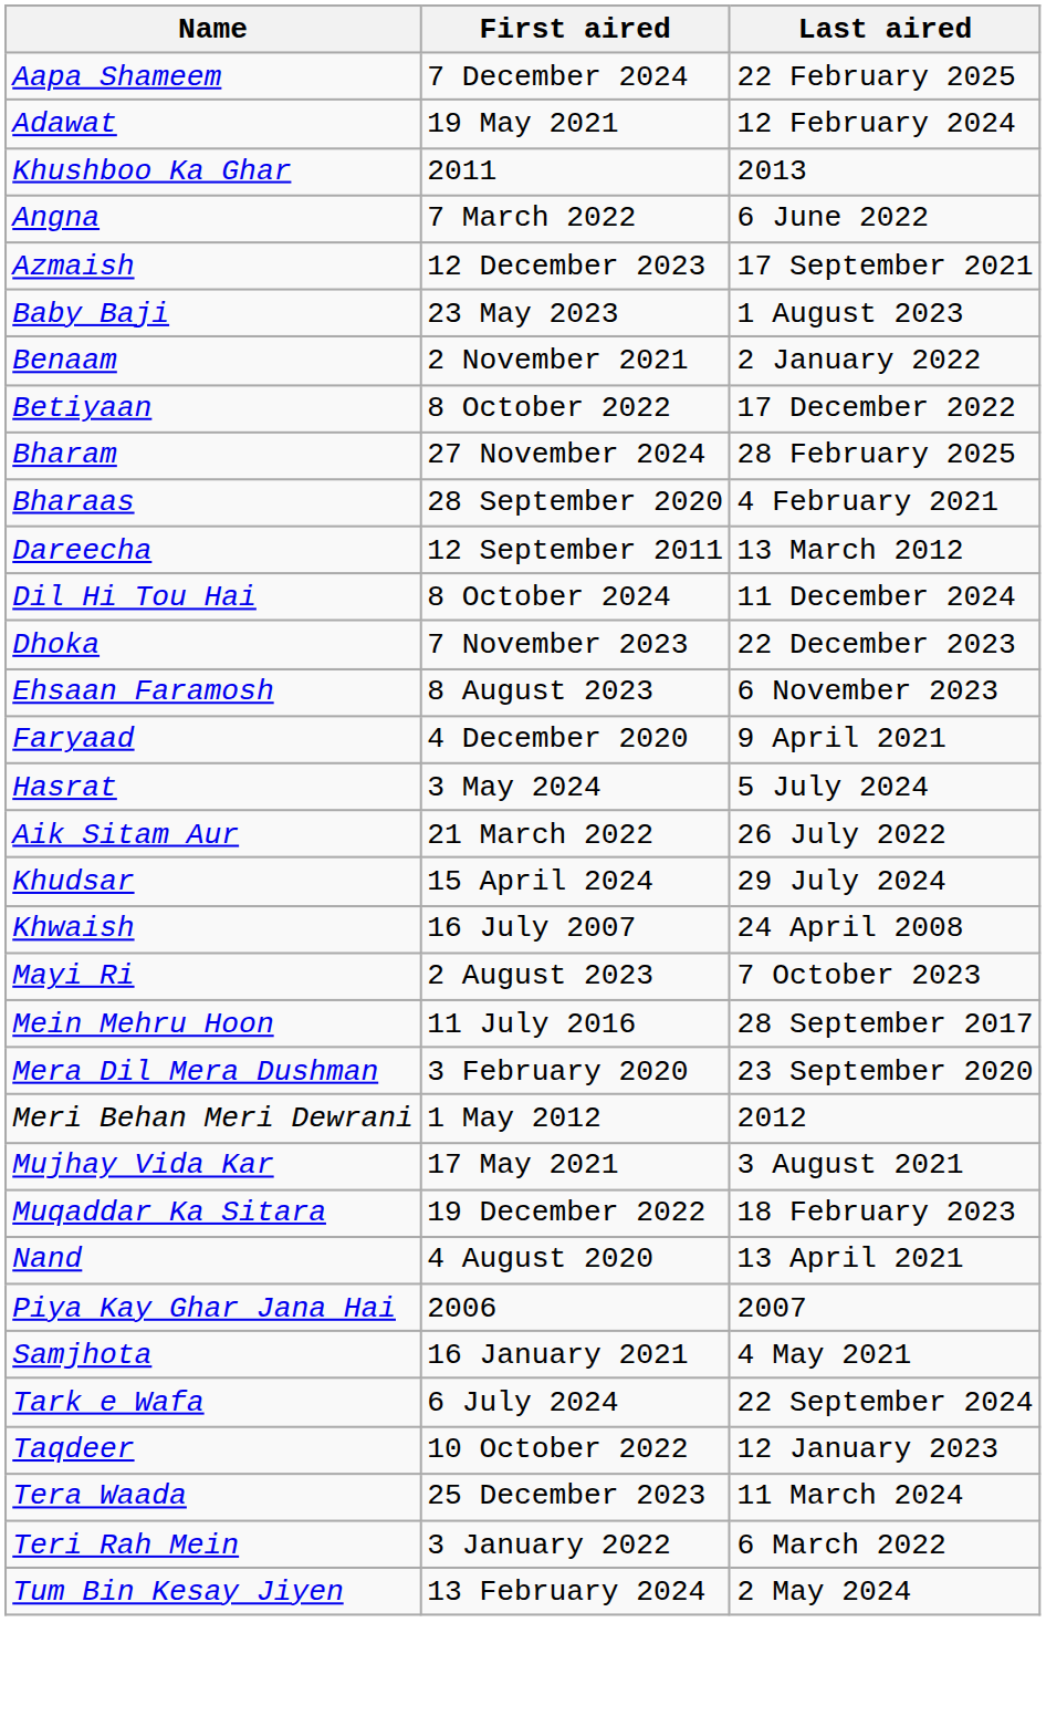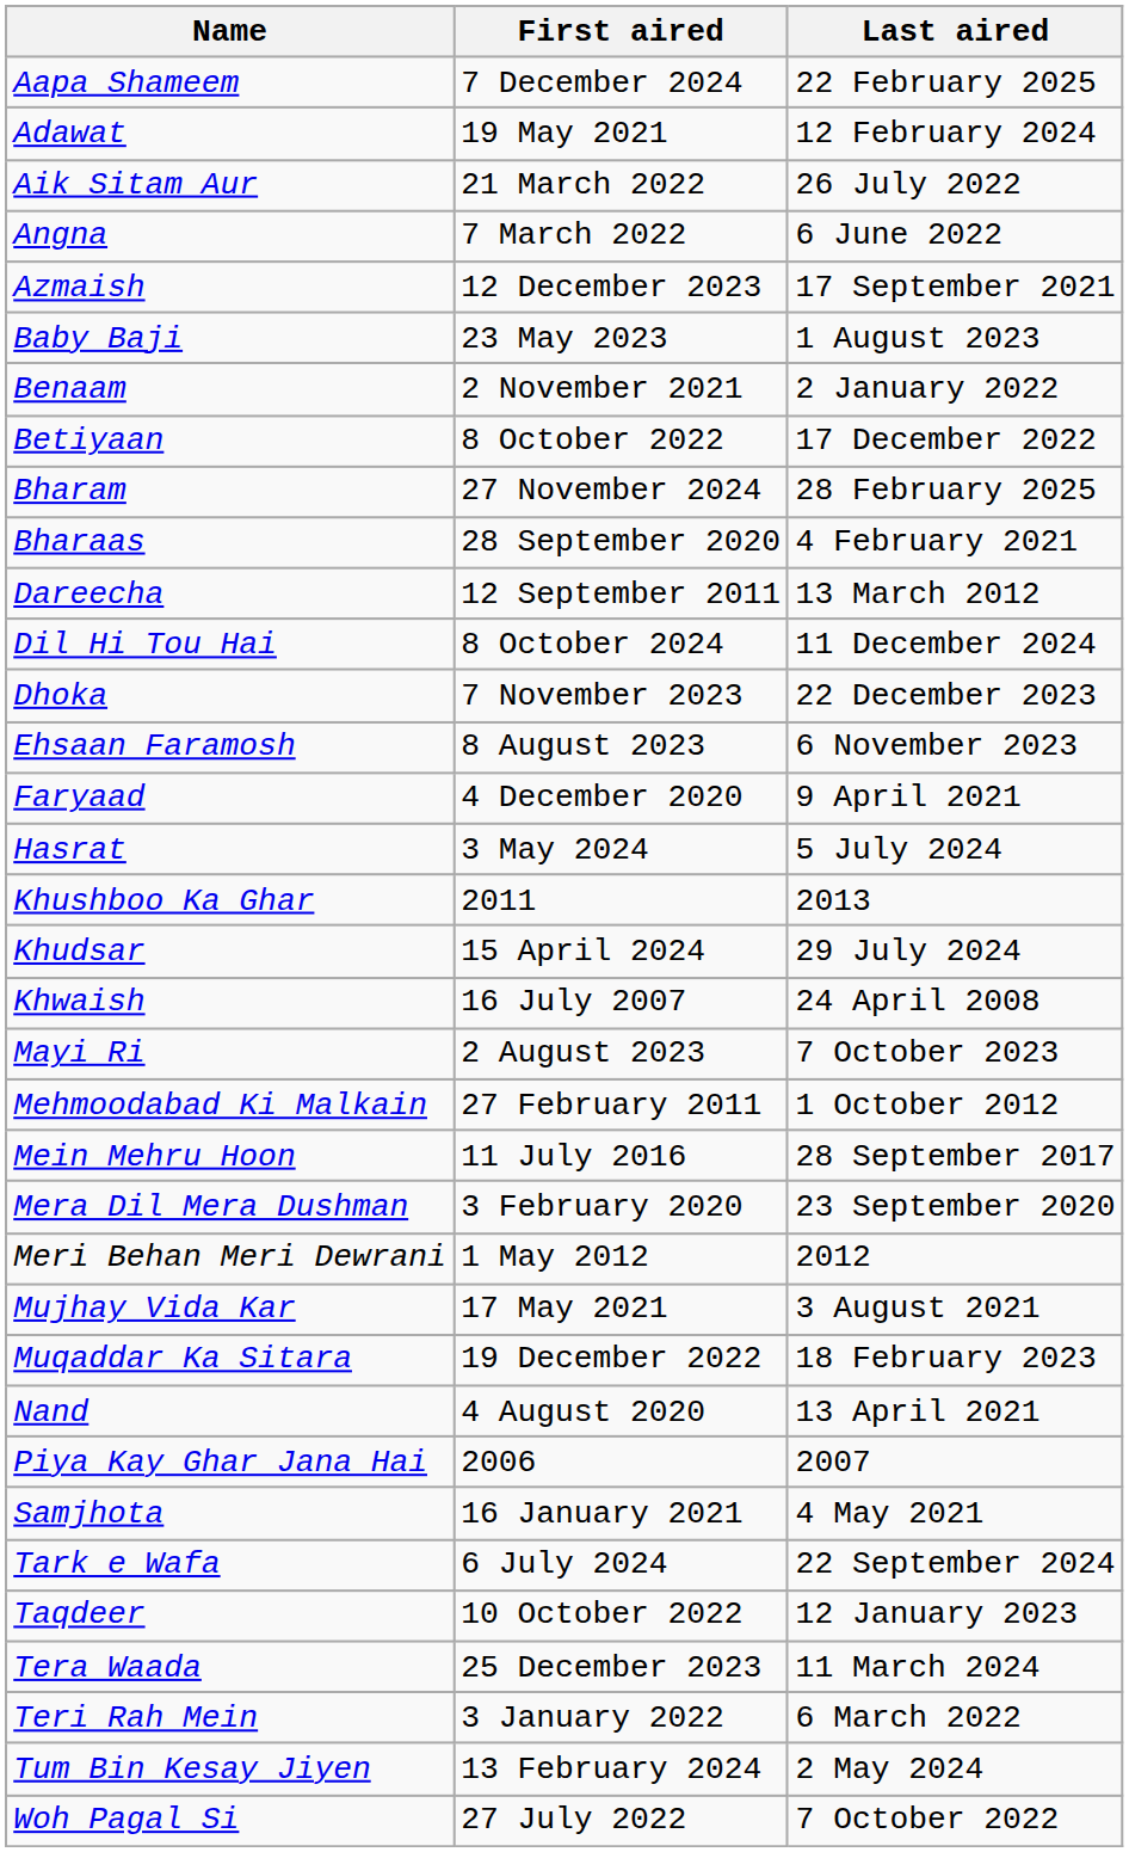rows swapped: Aik Sitam Aur <-> Khushboo Ka Ghar
+ row: Mehmoodabad Ki Malkain | 27 February 2011 | 1 October 2012
+ row: Woh Pagal Si | 27 July 2022 | 7 October 2022
